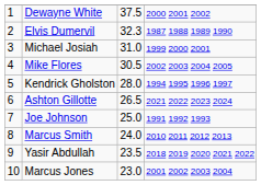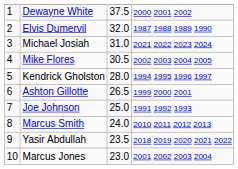Elvis Dumervil | column 3: 32.3 -> 32.0
Michael Josiah | column 4: 1999 2000 2001 -> 2021 2022 2023 2024
Ashton Gillotte | column 4: 2021 2022 2023 2024 -> 1999 2000 2001
